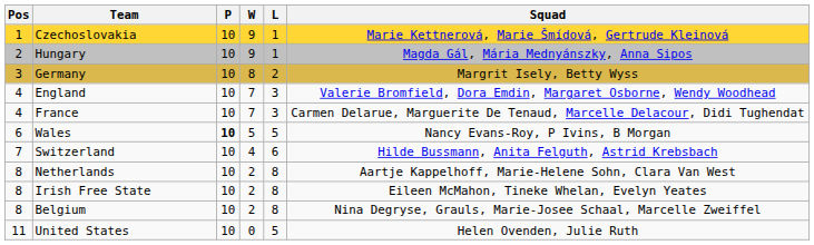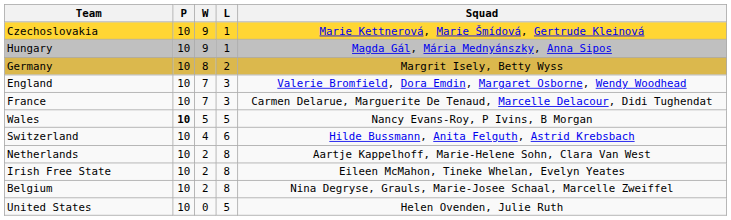- column: Pos | 1 | 2 | 3 | 4 | 4 | 6 | 7 | 8 | 8 | 8 | 11
